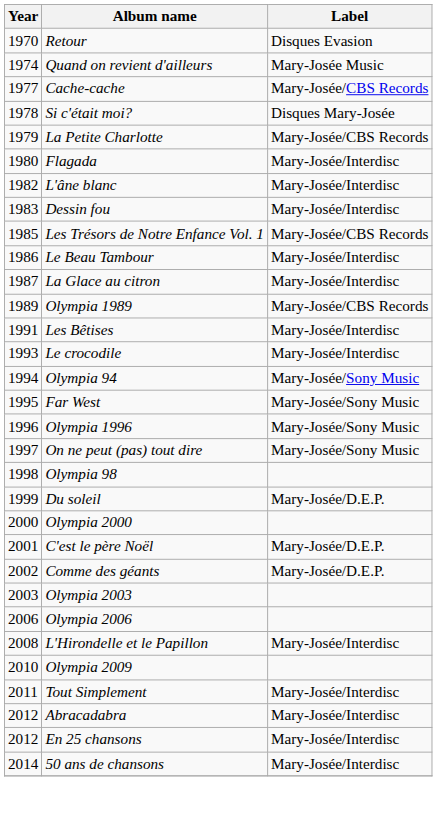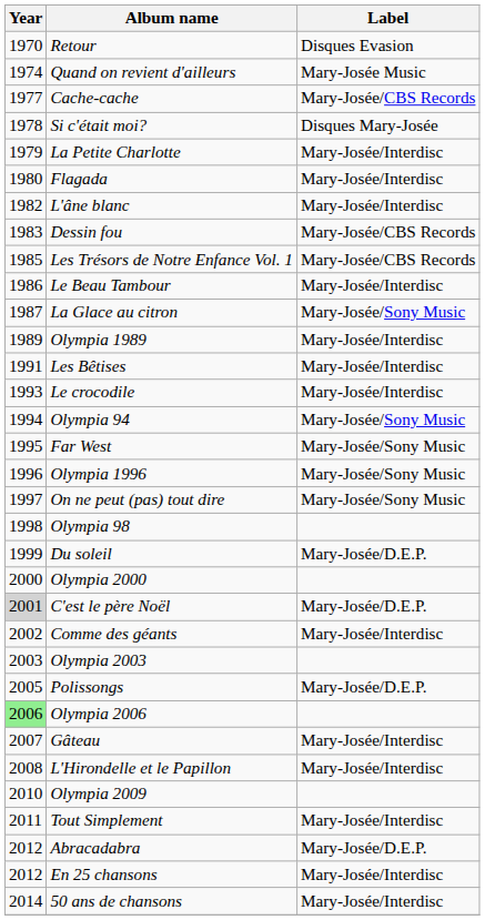La Petite Charlotte | Label: Mary-Josée/CBS Records -> Mary-Josée/Interdisc
Dessin fou | Label: Mary-Josée/Interdisc -> Mary-Josée/CBS Records
La Glace au citron | Label: Mary-Josée/Interdisc -> Mary-Josée/Sony Music
Olympia 1989 | Label: Mary-Josée/CBS Records -> Mary-Josée/Interdisc
C'est le père Noël | Year: no background -> lightgrey background
Comme des géants | Label: Mary-Josée/D.E.P. -> Mary-Josée/Interdisc
+ row: 2005 | Polissongs | Mary-Josée/D.E.P.
Olympia 2006 | Year: no background -> lightgreen background
+ row: 2007 | Gâteau | Mary-Josée/Interdisc
Abracadabra | Label: Mary-Josée/Interdisc -> Mary-Josée/D.E.P.
